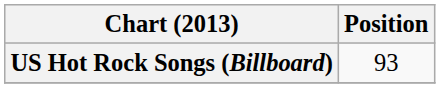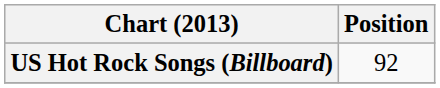US Hot Rock Songs (Billboard) | Position: 93 -> 92
